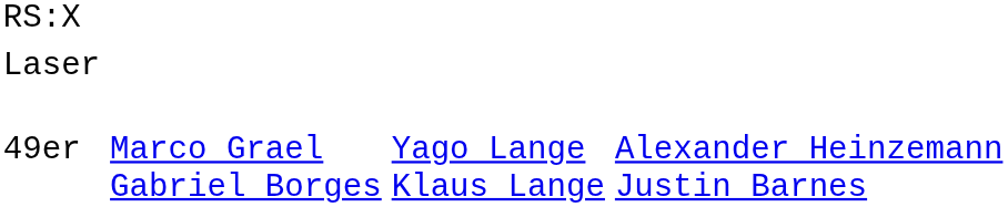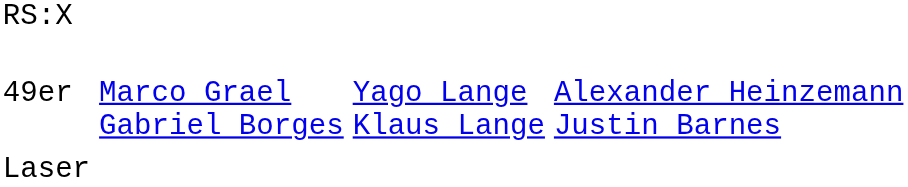rows swapped: Laser <-> 49er
